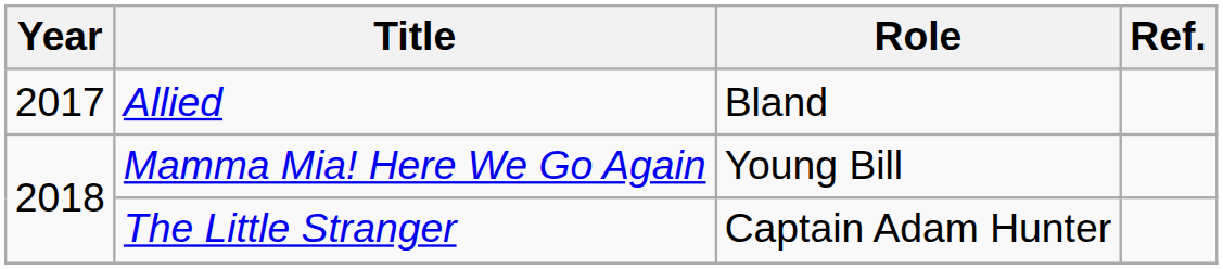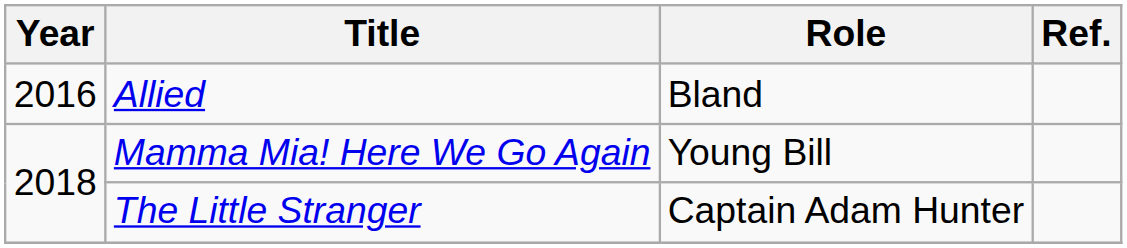Allied | Year: 2017 -> 2016
